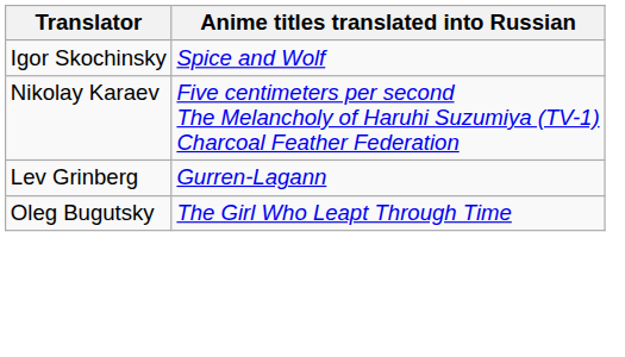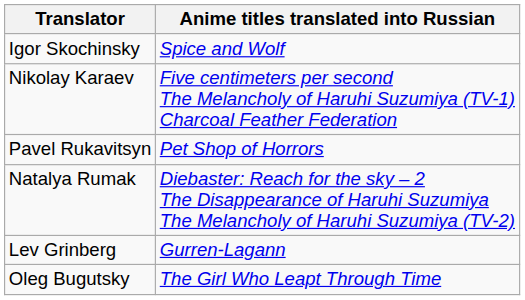+ row: Pavel Rukavitsyn | Pet Shop of Horrors
+ row: Natalya Rumak | Diebaster: Reach for the sky – 2 The Disappearance of Haruhi Suzumiya The Melancholy of Haruhi Suzumiya (TV-2)
